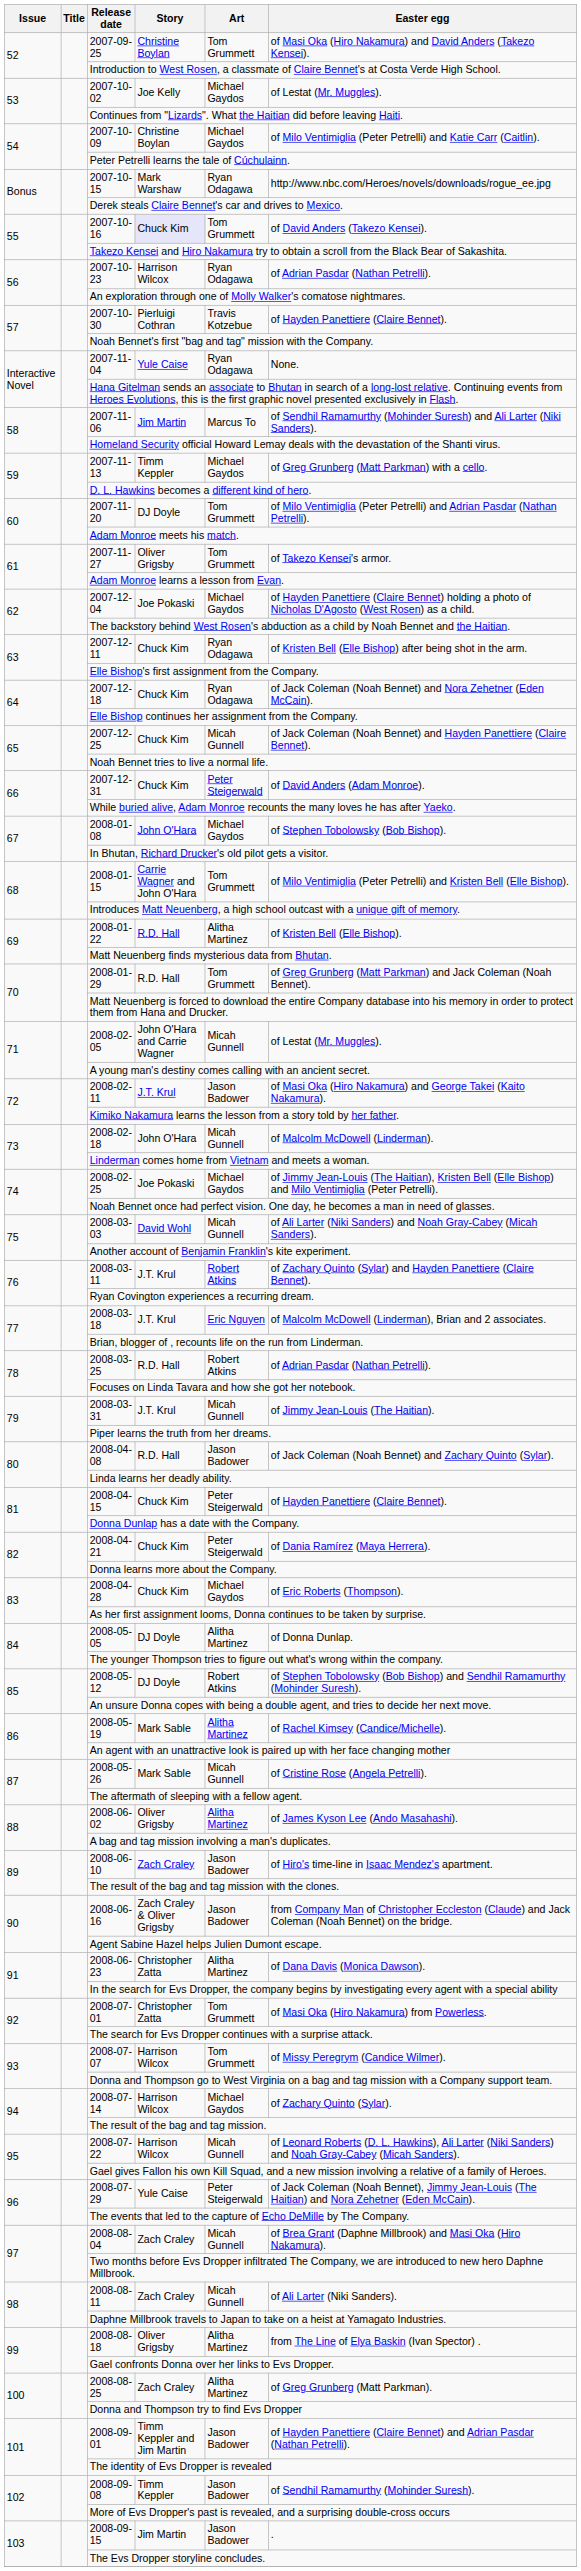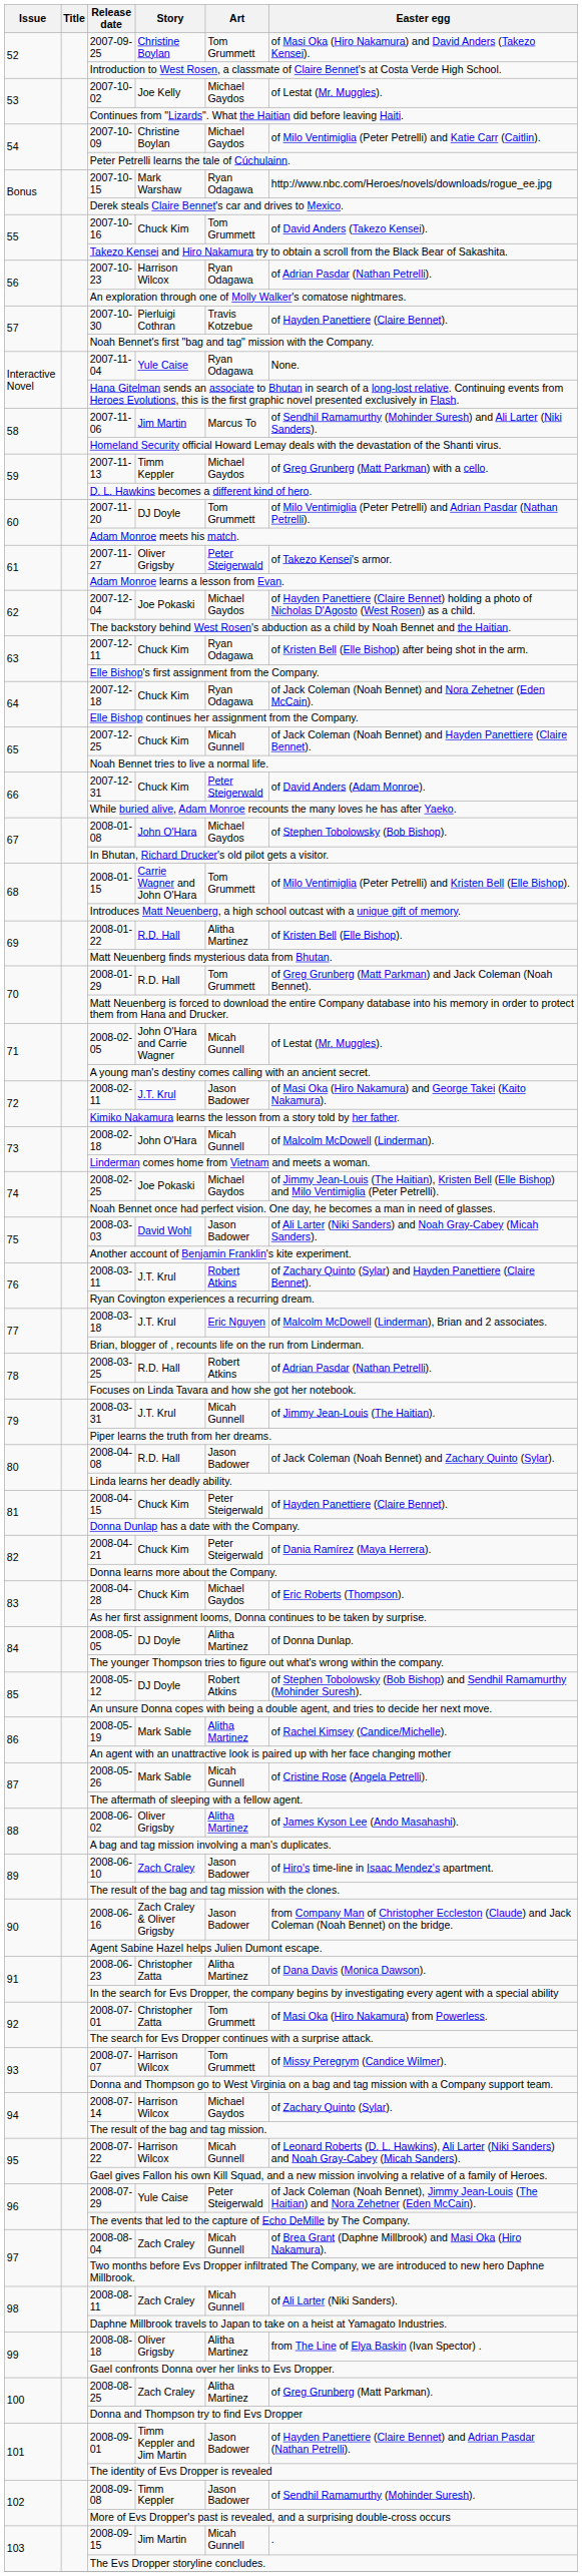2007-10-16 | Story: lavender background -> no background
2007-11-27 | Art: Tom Grummett -> Peter Steigerwald
2008-03-03 | Art: Micah Gunnell -> Jason Badower
2008-09-15 | Art: Jason Badower -> Micah Gunnell
